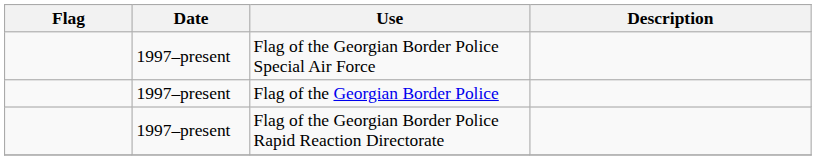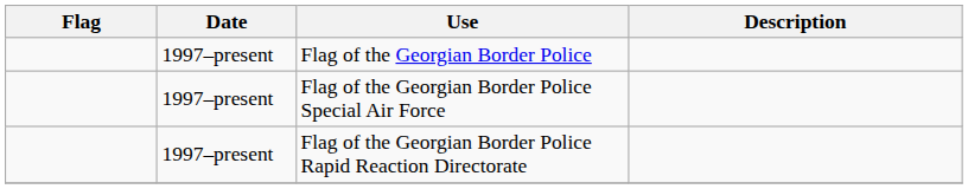rows swapped: Flag of the Georgian Border Police <-> Flag of the Georgian Border Police Special Air Force
